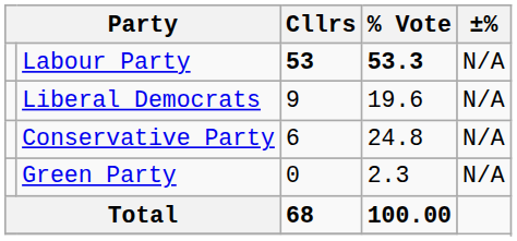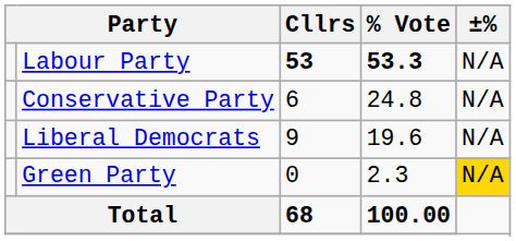rows swapped: Liberal Democrats <-> Conservative Party
Green Party | ±%: no background -> gold background
